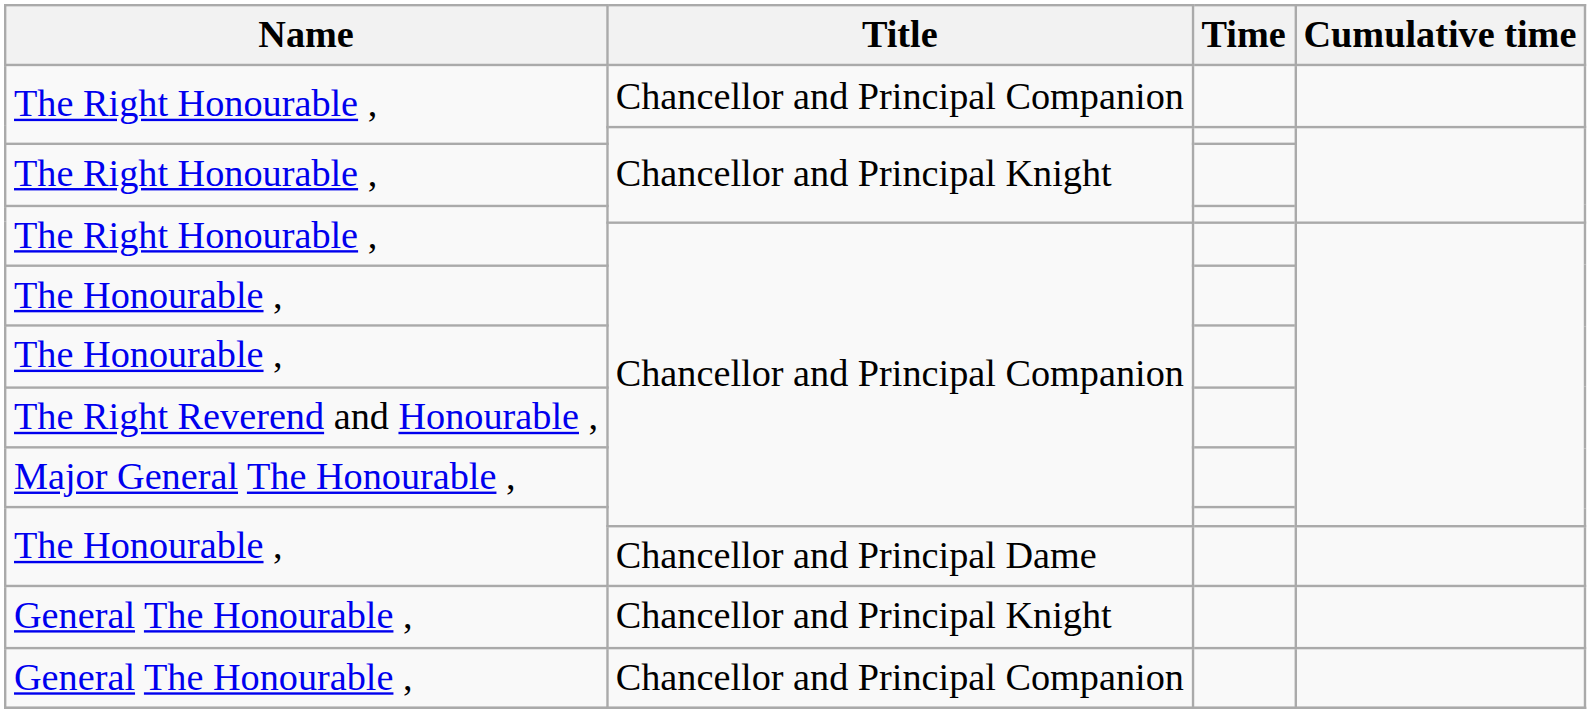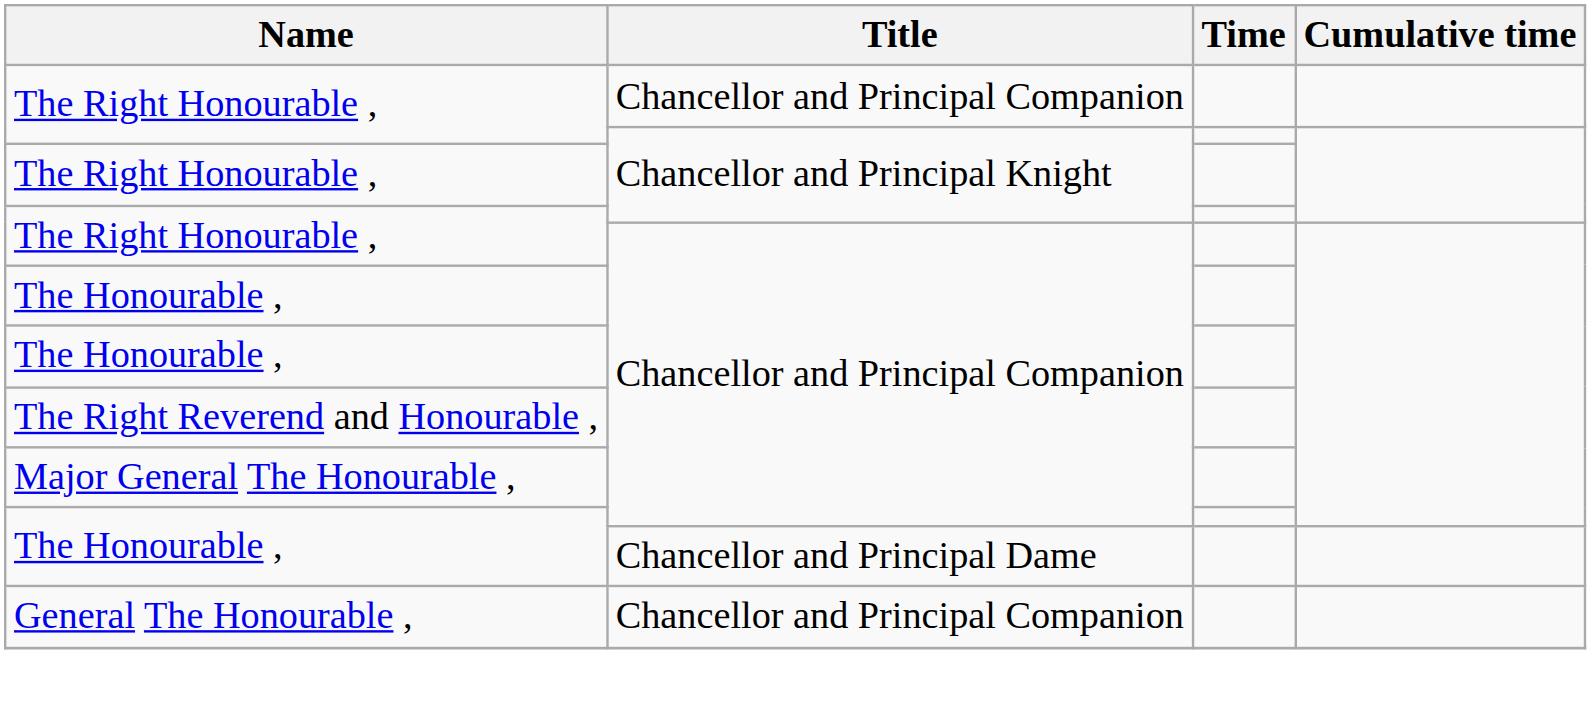- row: General The Honourable , | Chancellor and Principal Knight
